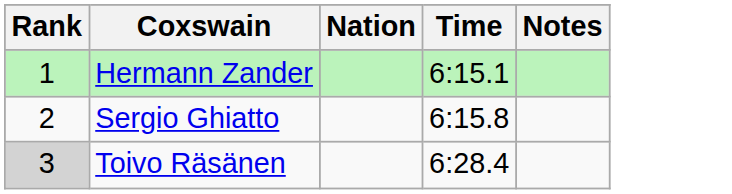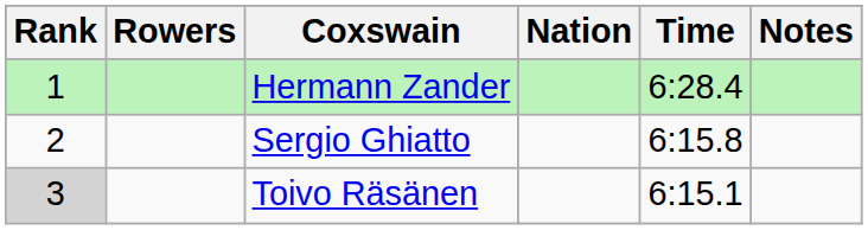+ column: Rowers
Hermann Zander | Time: 6:15.1 -> 6:28.4
Toivo Räsänen | Time: 6:28.4 -> 6:15.1
